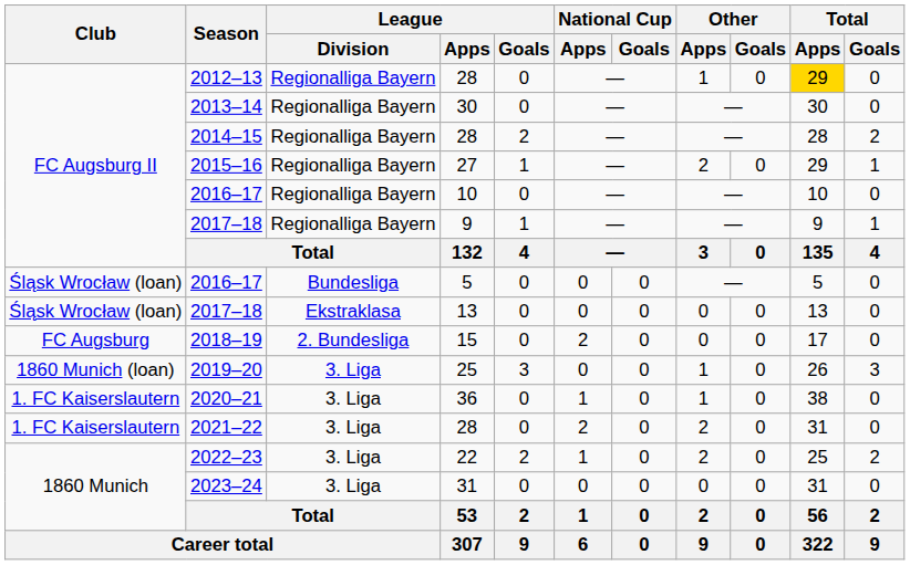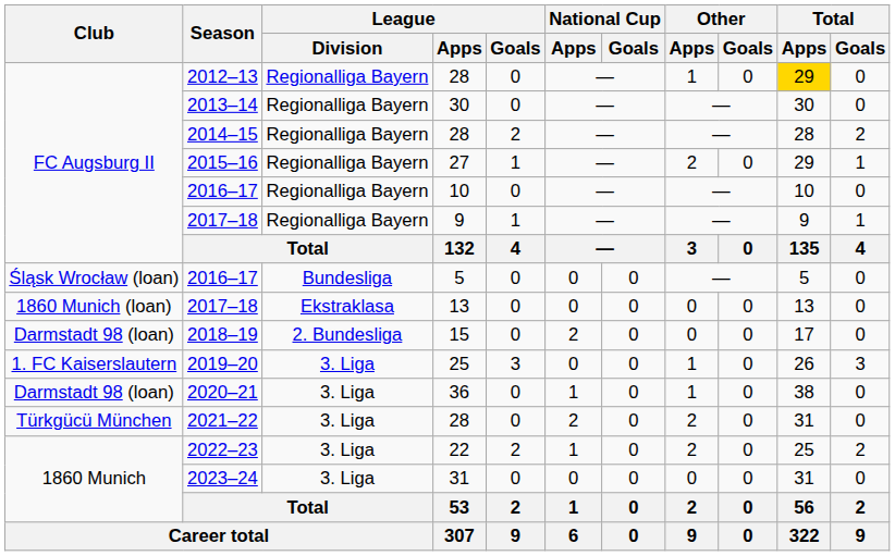2017–18 / 13 | Club: Śląsk Wrocław (loan) -> 1860 Munich (loan)
2018–19 | Club: FC Augsburg -> Darmstadt 98 (loan)
2019–20 | Club: 1860 Munich (loan) -> 1. FC Kaiserslautern
2020–21 | Club: 1. FC Kaiserslautern -> Darmstadt 98 (loan)
2021–22 | Club: 1. FC Kaiserslautern -> Türkgücü München
